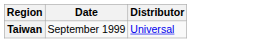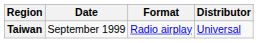+ column: Format | Radio airplay
